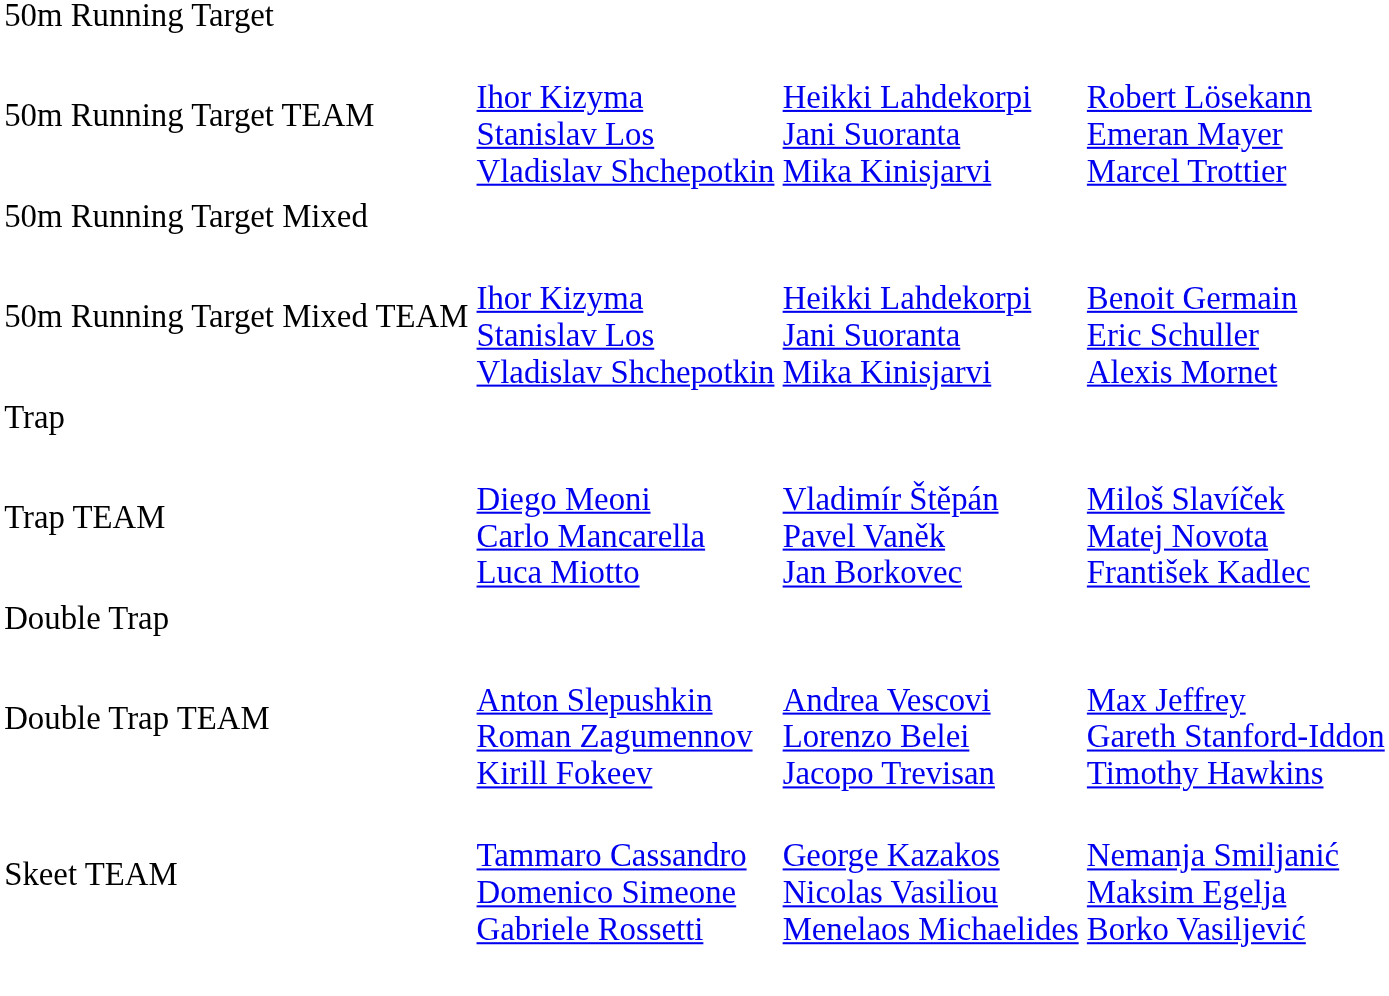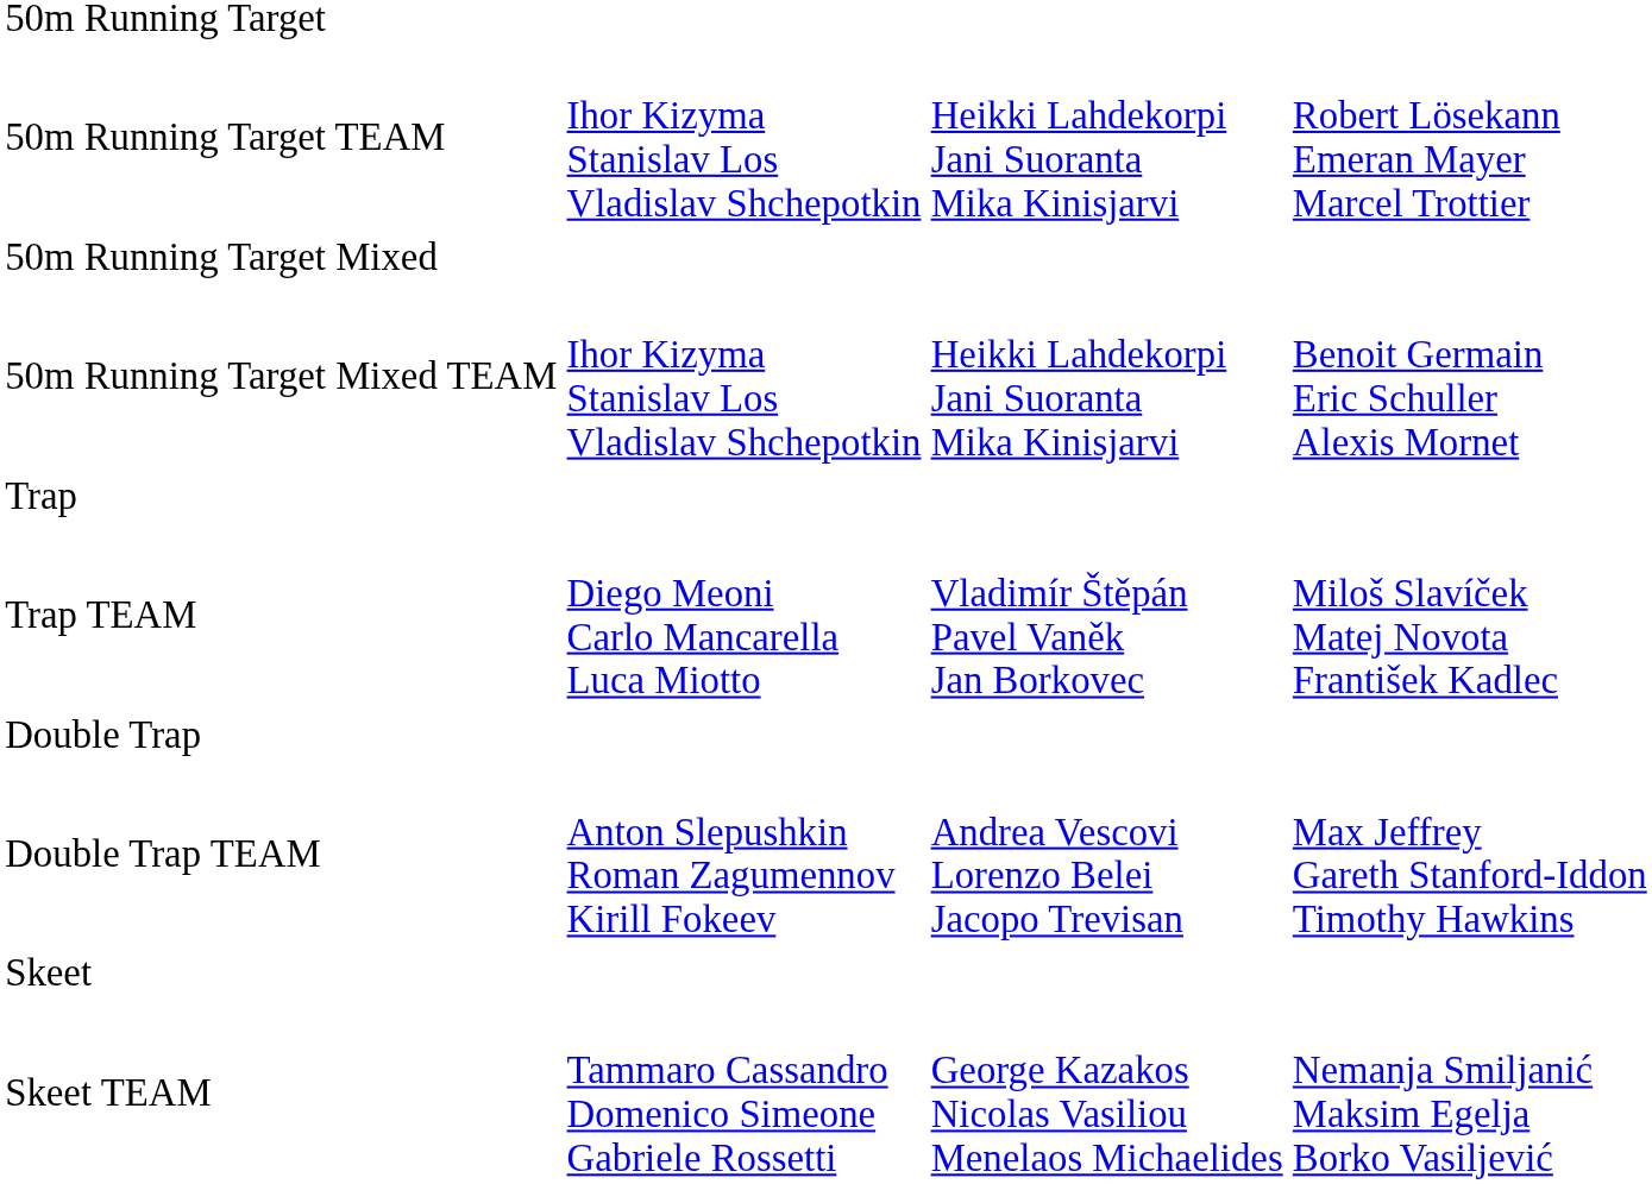+ row: Skeet
